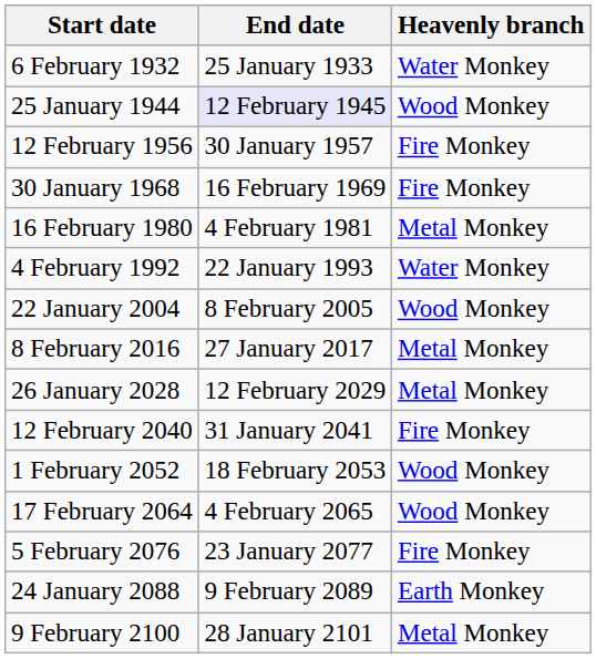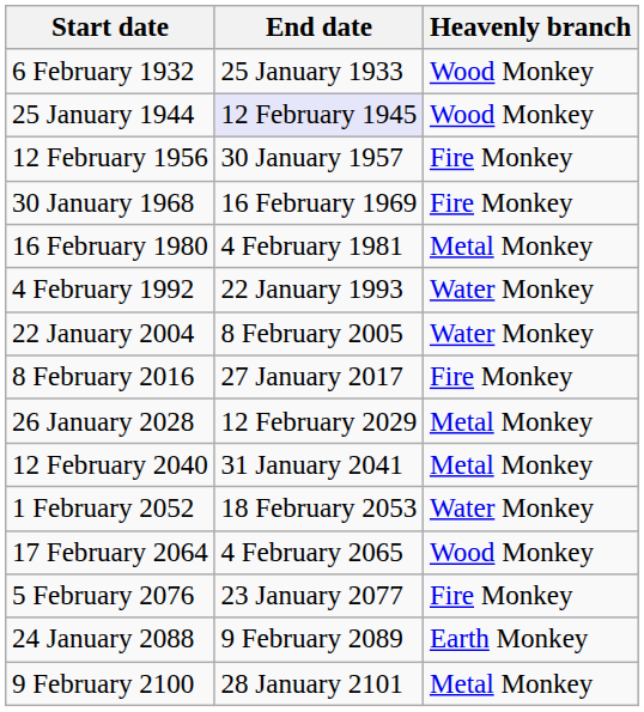6 February 1932 | Heavenly branch: Water Monkey -> Wood Monkey
22 January 2004 | Heavenly branch: Wood Monkey -> Water Monkey
8 February 2016 | Heavenly branch: Metal Monkey -> Fire Monkey
12 February 2040 | Heavenly branch: Fire Monkey -> Metal Monkey
1 February 2052 | Heavenly branch: Wood Monkey -> Water Monkey
